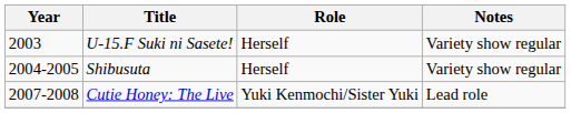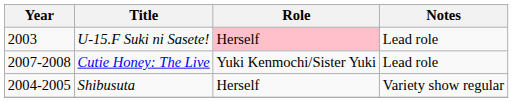U-15.F Suki ni Sasete! | Role: no background -> pink background
U-15.F Suki ni Sasete! | Notes: Variety show regular -> Lead role
rows swapped: Shibusuta <-> Cutie Honey: The Live
